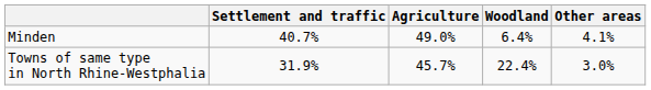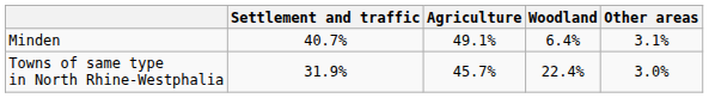Minden | Agriculture: 49.0% -> 49.1%
Minden | Other areas: 4.1% -> 3.1%
